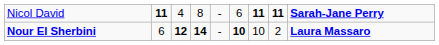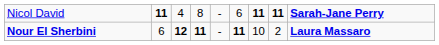Nour El Sherbini | column 4: 14 -> 11
Nour El Sherbini | column 6: 10 -> 11
